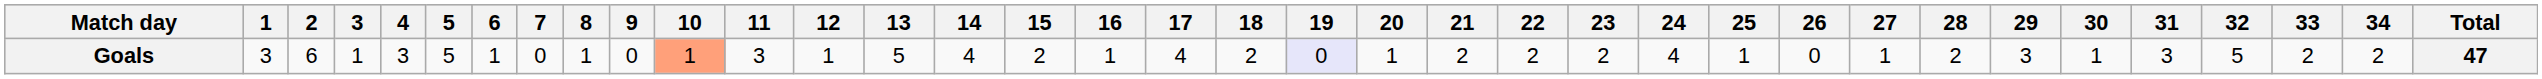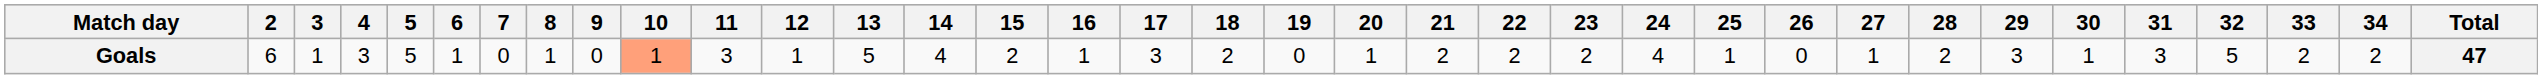- column: 1 | 3
Goals | 17: 4 -> 3
Goals | 19: lavender background -> no background
